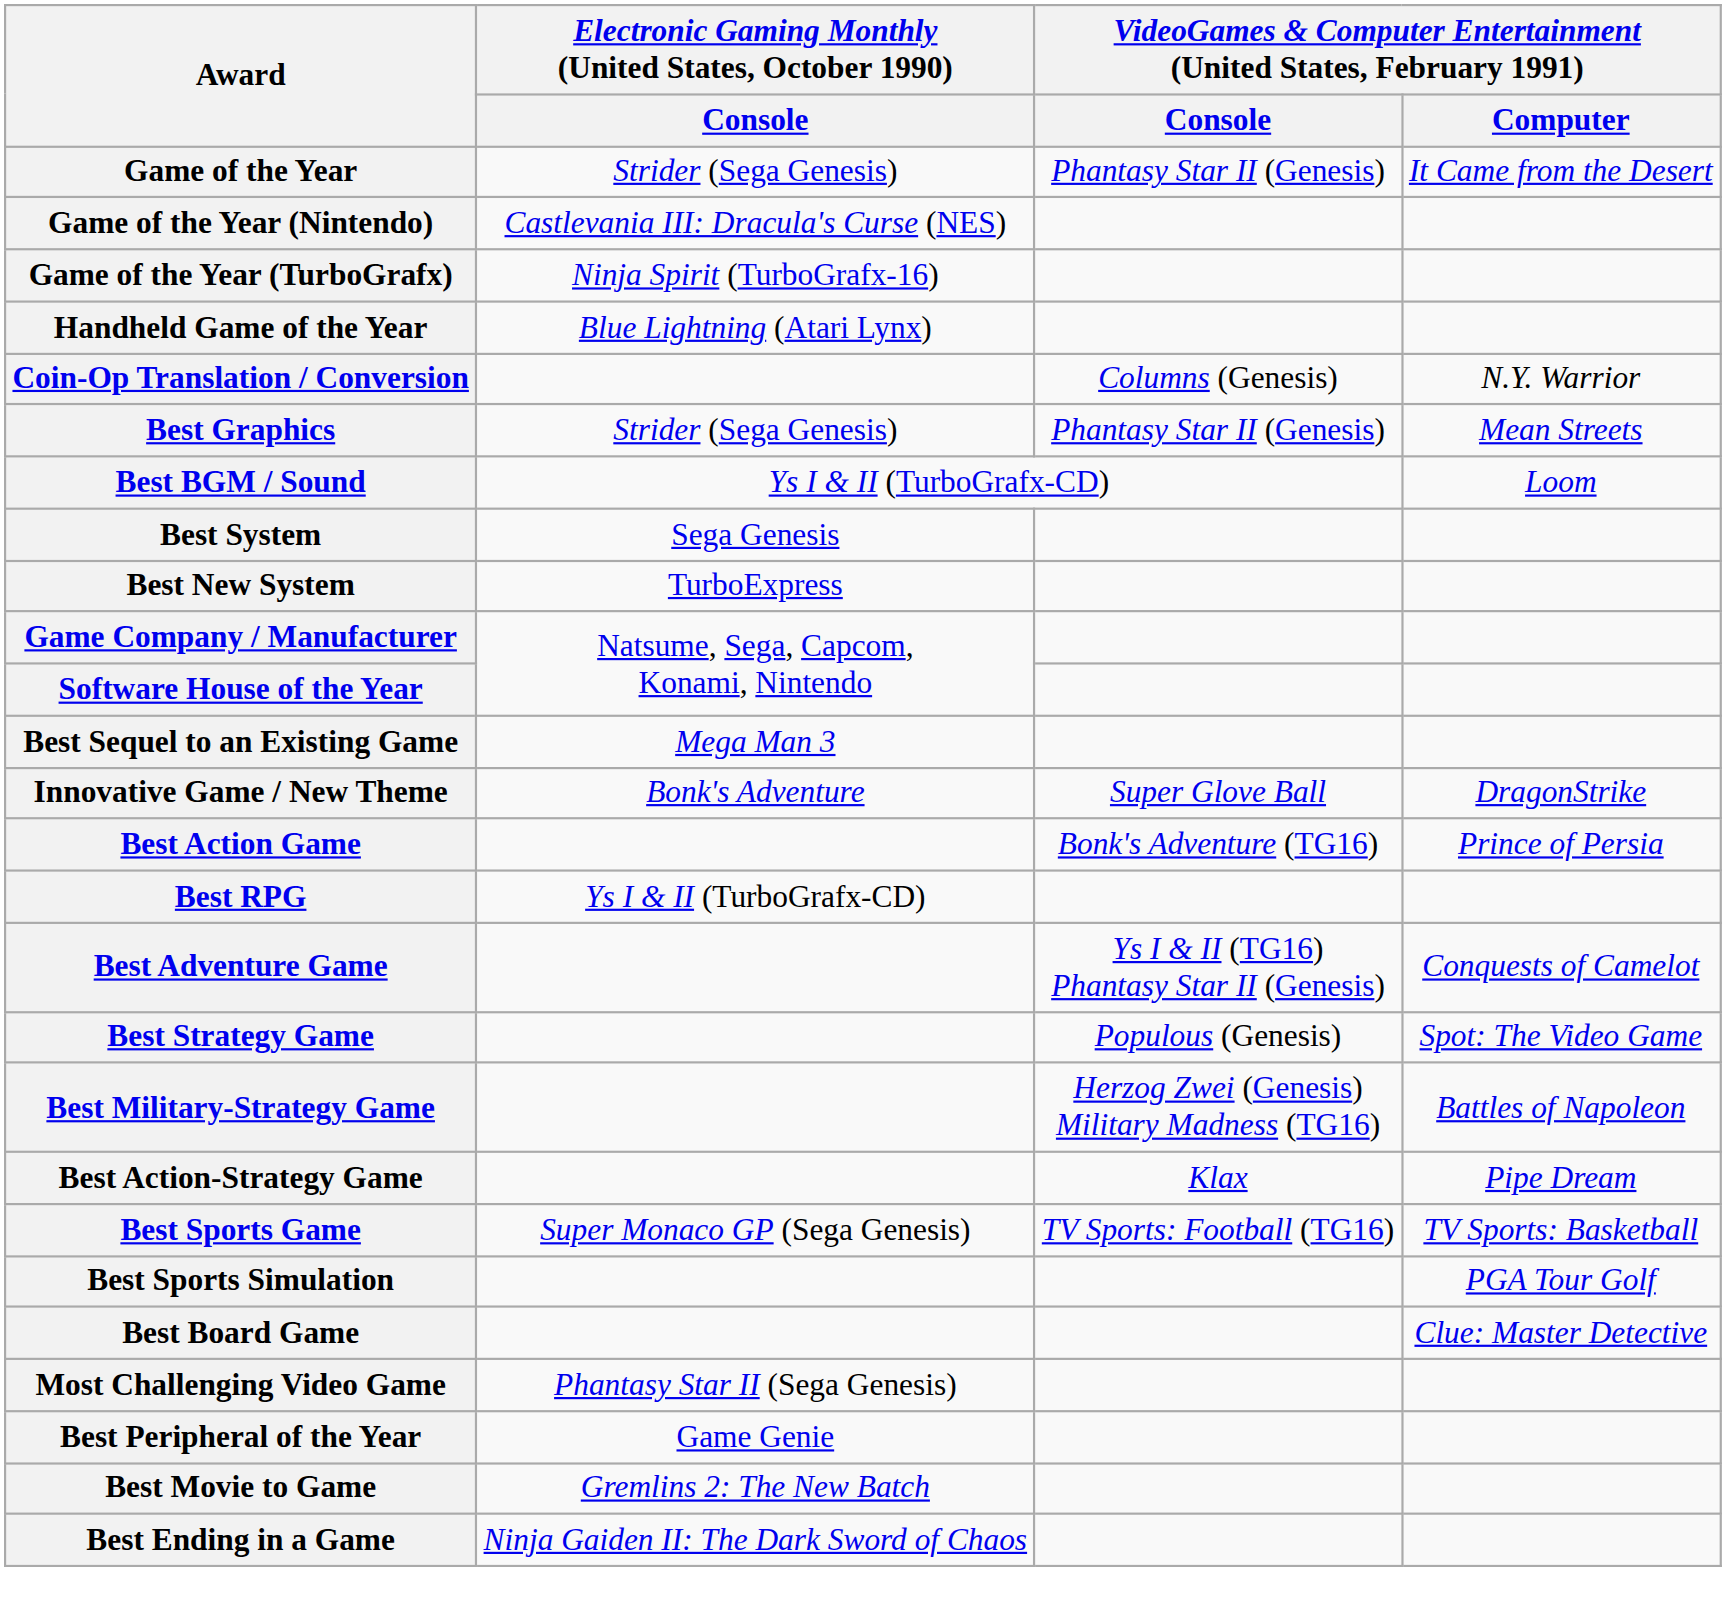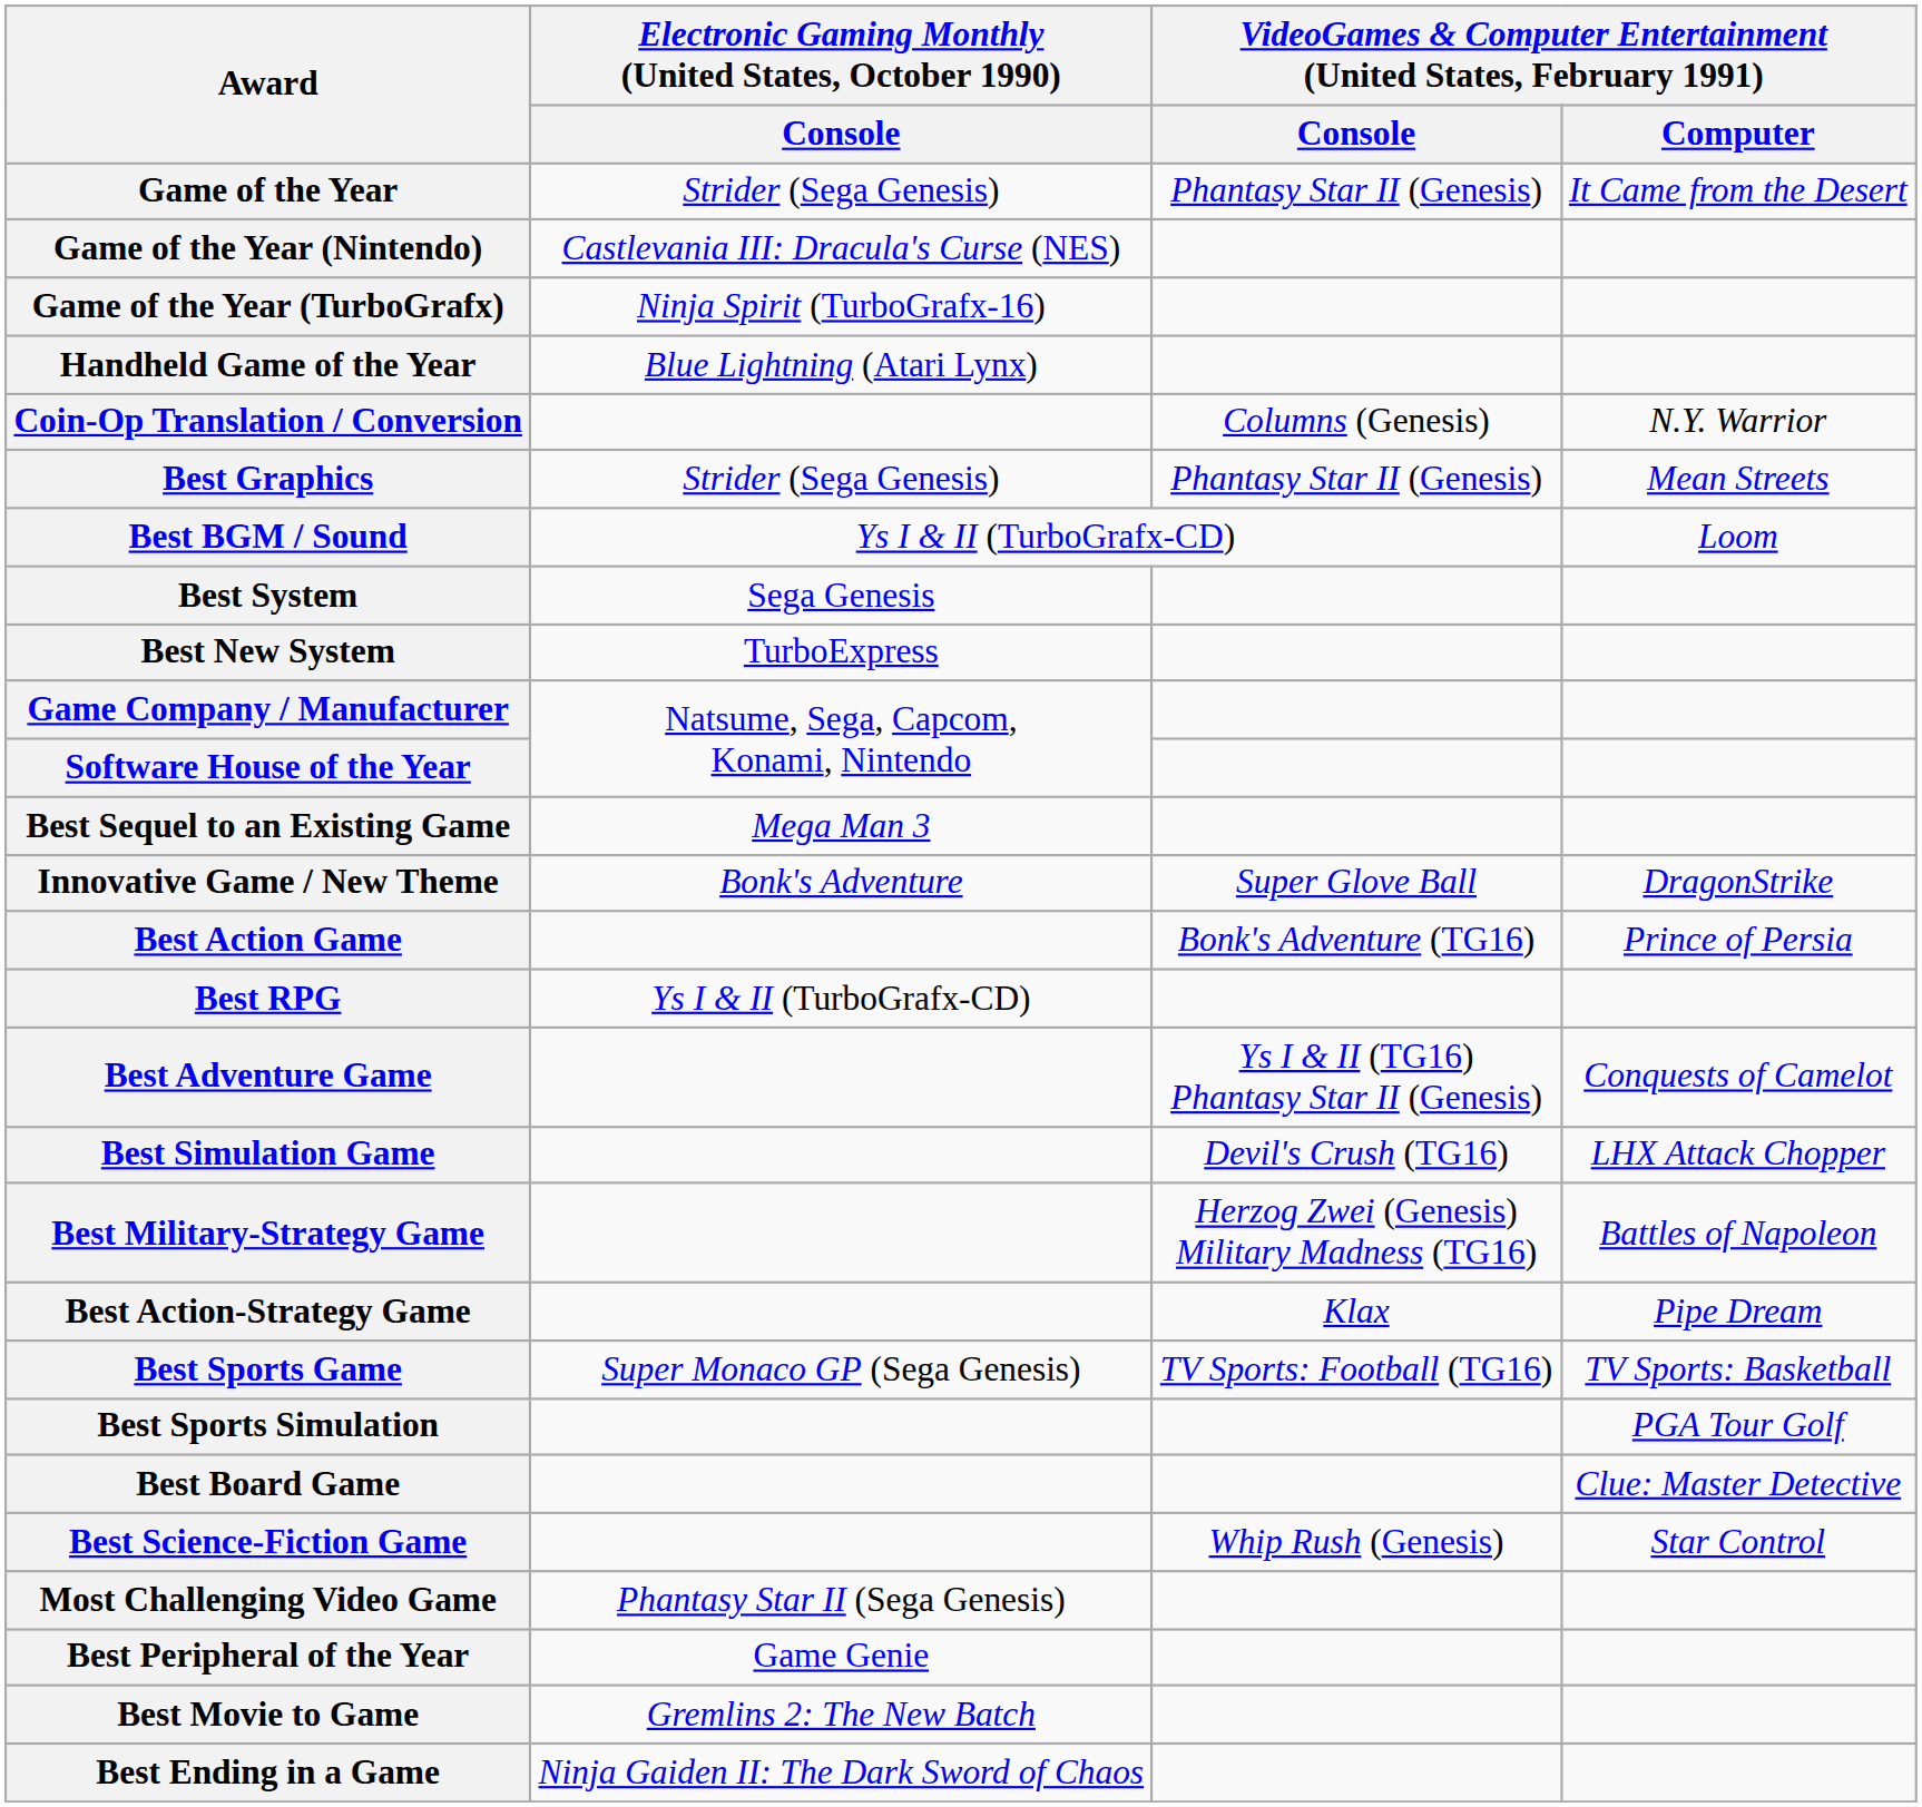+ row: Best Simulation Game | Devil's Crush (TG16) | LHX Attack Chopper
- row: Best Strategy Game | Populous (Genesis) | Spot: The Video Game
+ row: Best Science-Fiction Game | Whip Rush (Genesis) | Star Control
